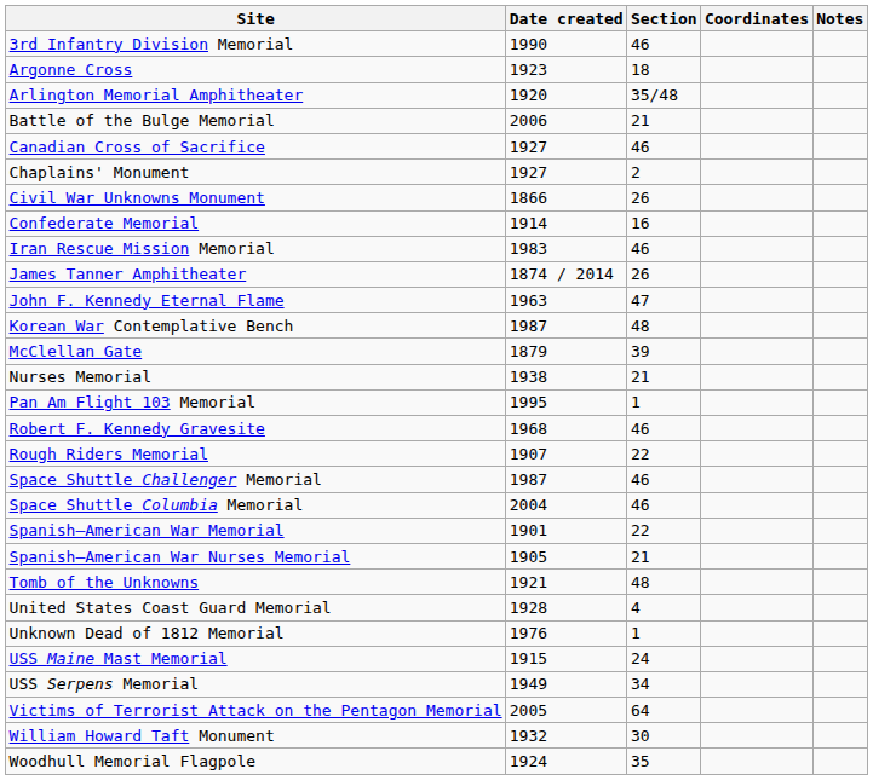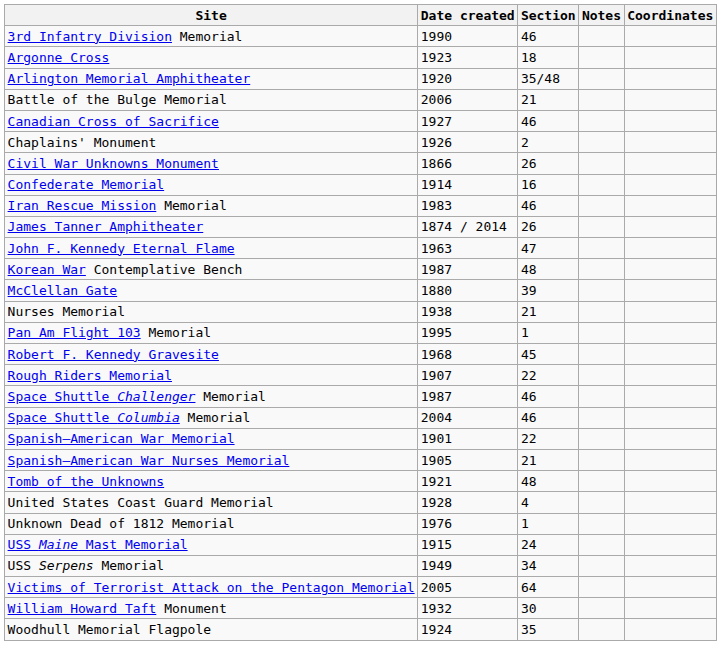columns swapped: Coordinates <-> Notes
Chaplains' Monument | Date created: 1927 -> 1926
McClellan Gate | Date created: 1879 -> 1880
Robert F. Kennedy Gravesite | Section: 46 -> 45
